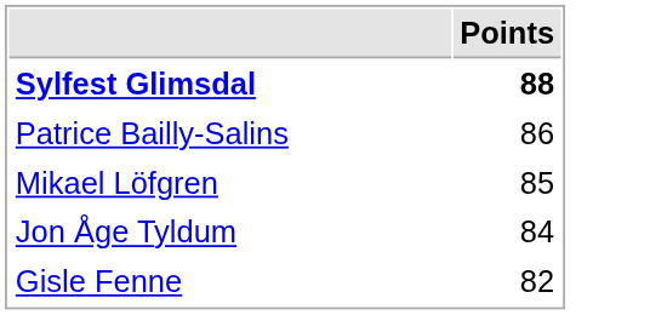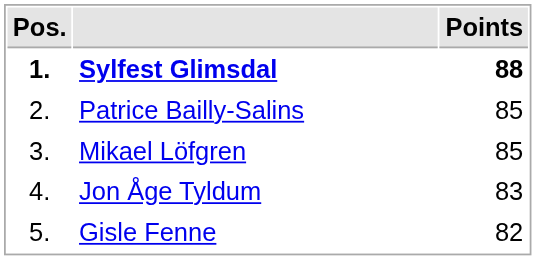+ column: Pos. | 1. | 2. | 3. | 4. | 5.
Patrice Bailly-Salins | Points: 86 -> 85
Jon Åge Tyldum | Points: 84 -> 83
